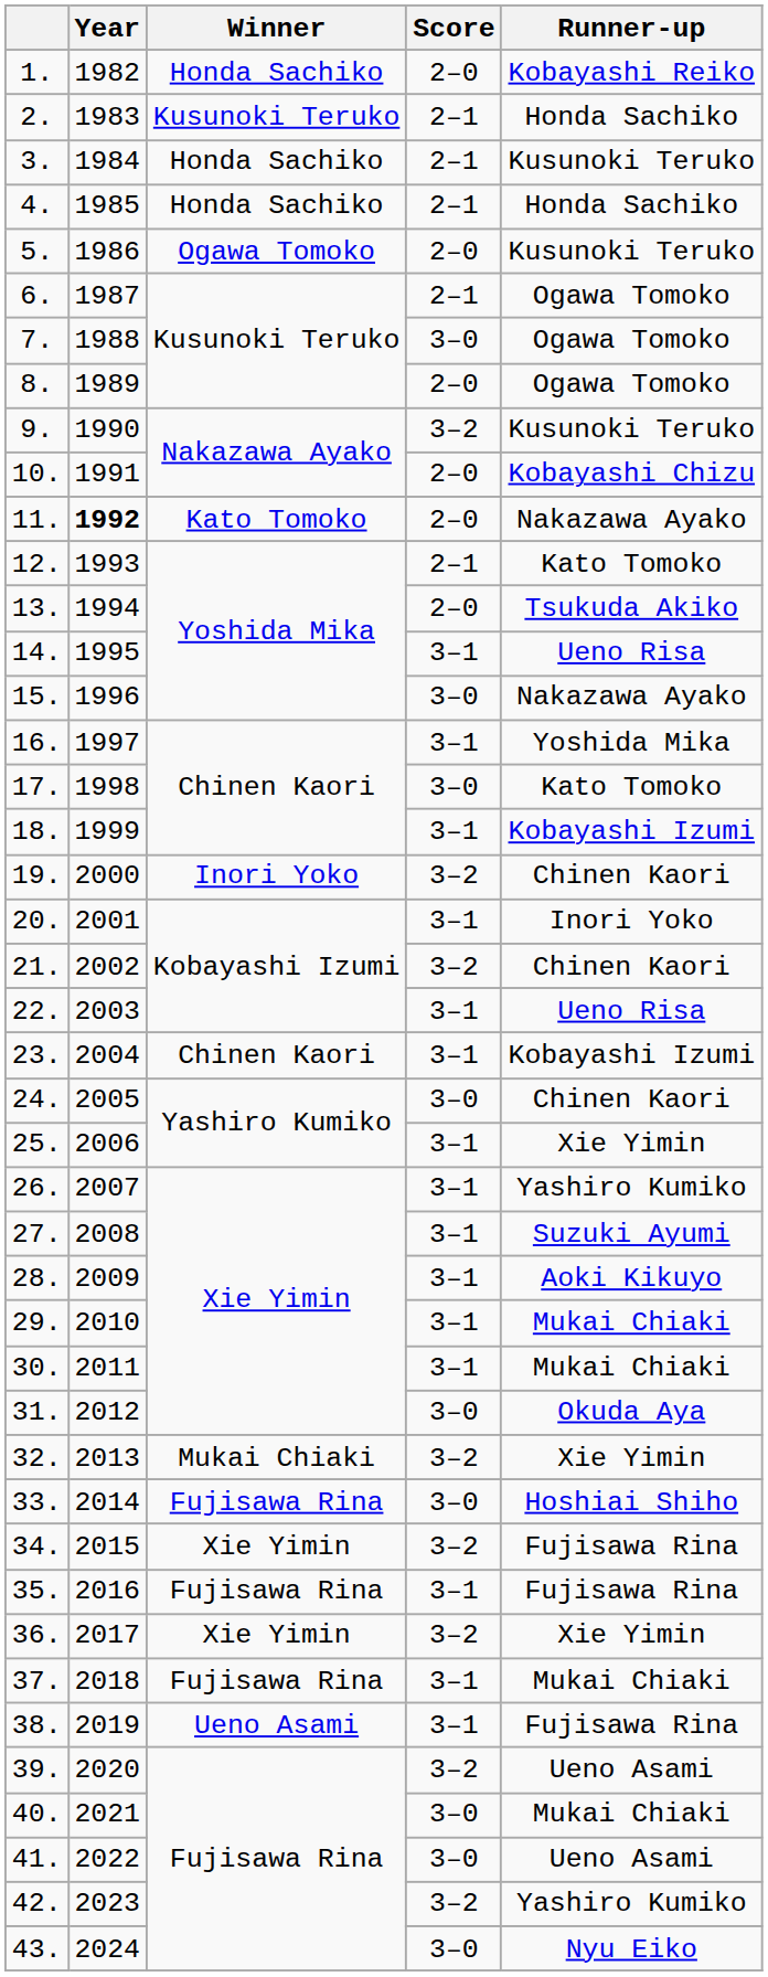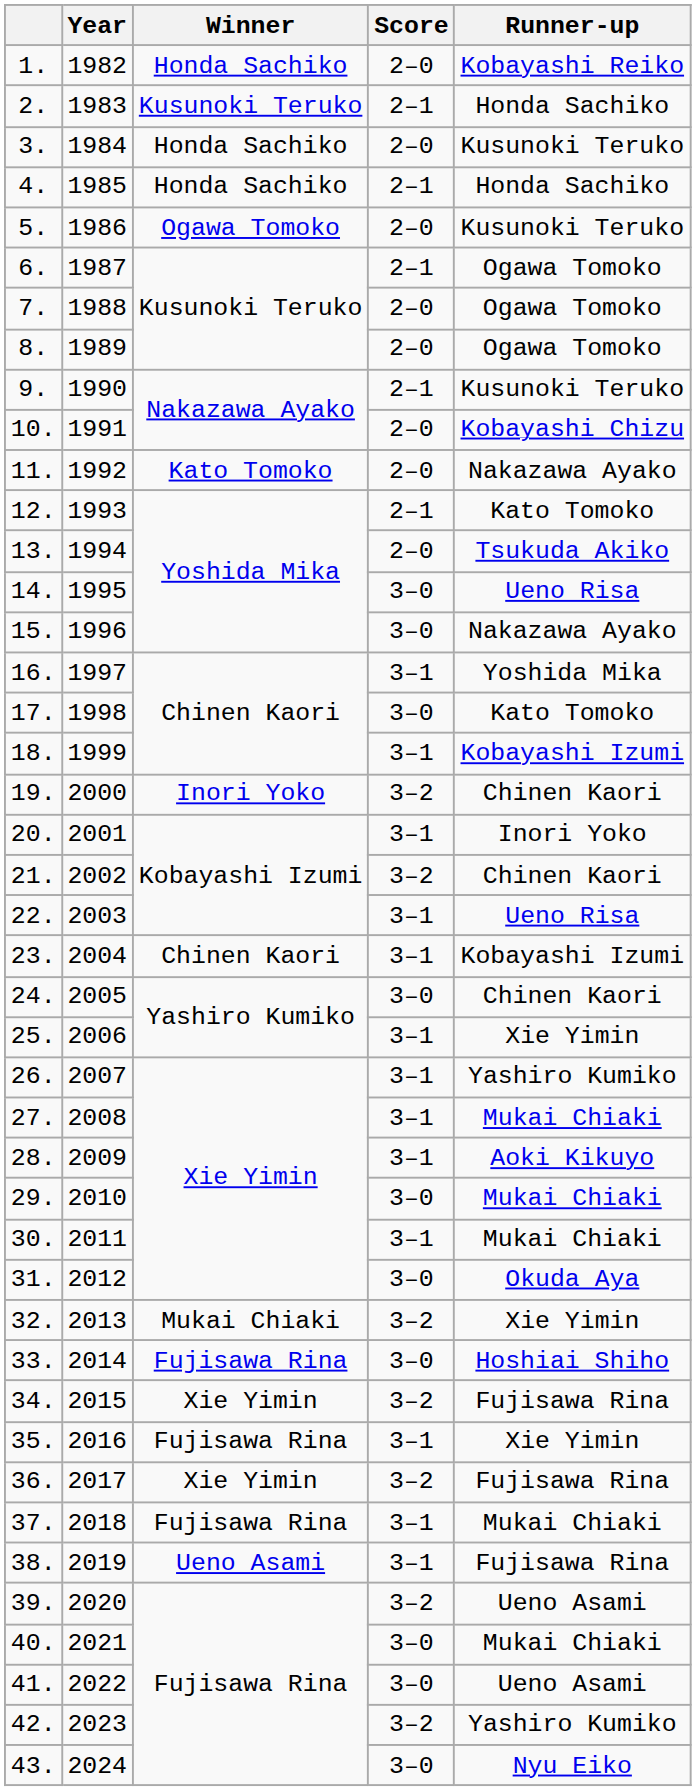3. | Score: 2–1 -> 2–0
7. | Score: 3–0 -> 2–0
9. | Score: 3–2 -> 2–1
11. | Year: bold -> normal
14. | Score: 3–1 -> 3–0
27. | Runner-up: Suzuki Ayumi -> Mukai Chiaki
29. | Score: 3–1 -> 3–0
35. | Runner-up: Fujisawa Rina -> Xie Yimin
36. | Runner-up: Xie Yimin -> Fujisawa Rina
